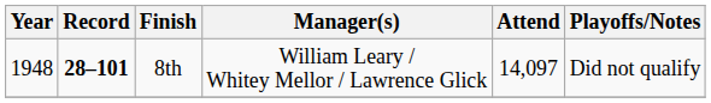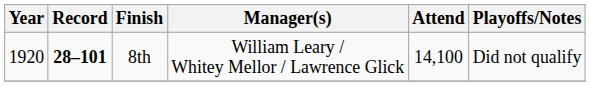8th | Year: 1948 -> 1920
8th | Attend: 14,097 -> 14,100
